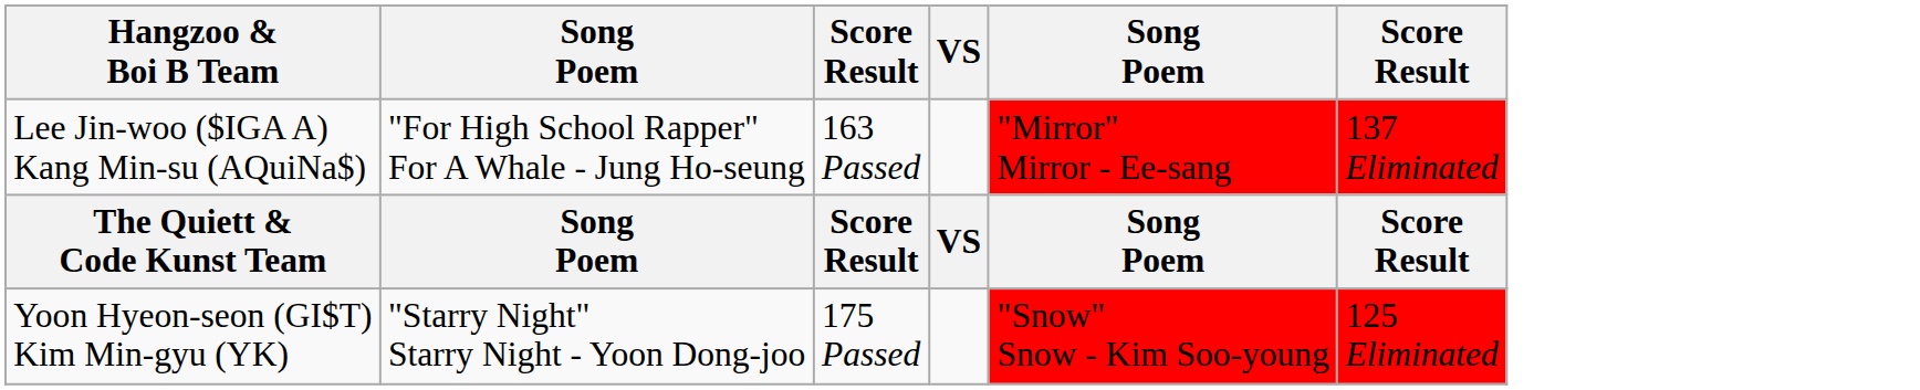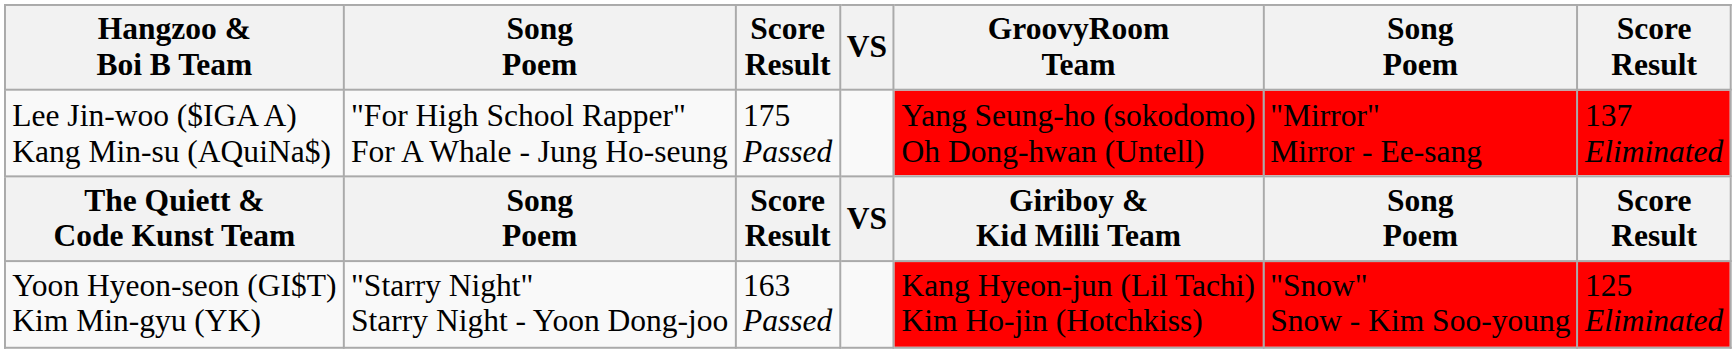+ column: GroovyRoom Team | Yang Seung-ho (sokodomo) Oh Dong-hwan (Untell) | Giriboy & Kid Milli Team | Kang Hyeon-jun (Lil Tachi) Kim Ho-jin (Hotchkiss)
Lee Jin-woo ($IGA A) Kang Min-su (AQuiNa$) | column 3: 163 Passed -> 175 Passed
Yoon Hyeon-seon (GI$T) Kim Min-gyu (YK) | column 3: 175 Passed -> 163 Passed
